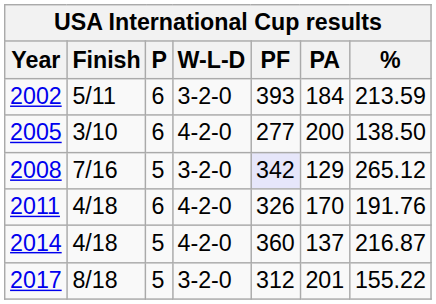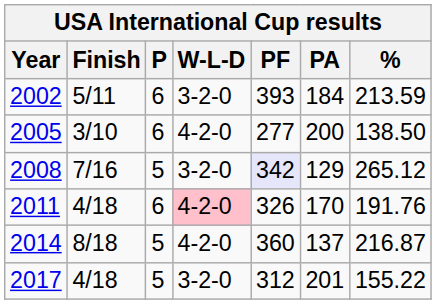2011 | W-L-D: no background -> pink background
2014 | Finish: 4/18 -> 8/18
2017 | Finish: 8/18 -> 4/18
